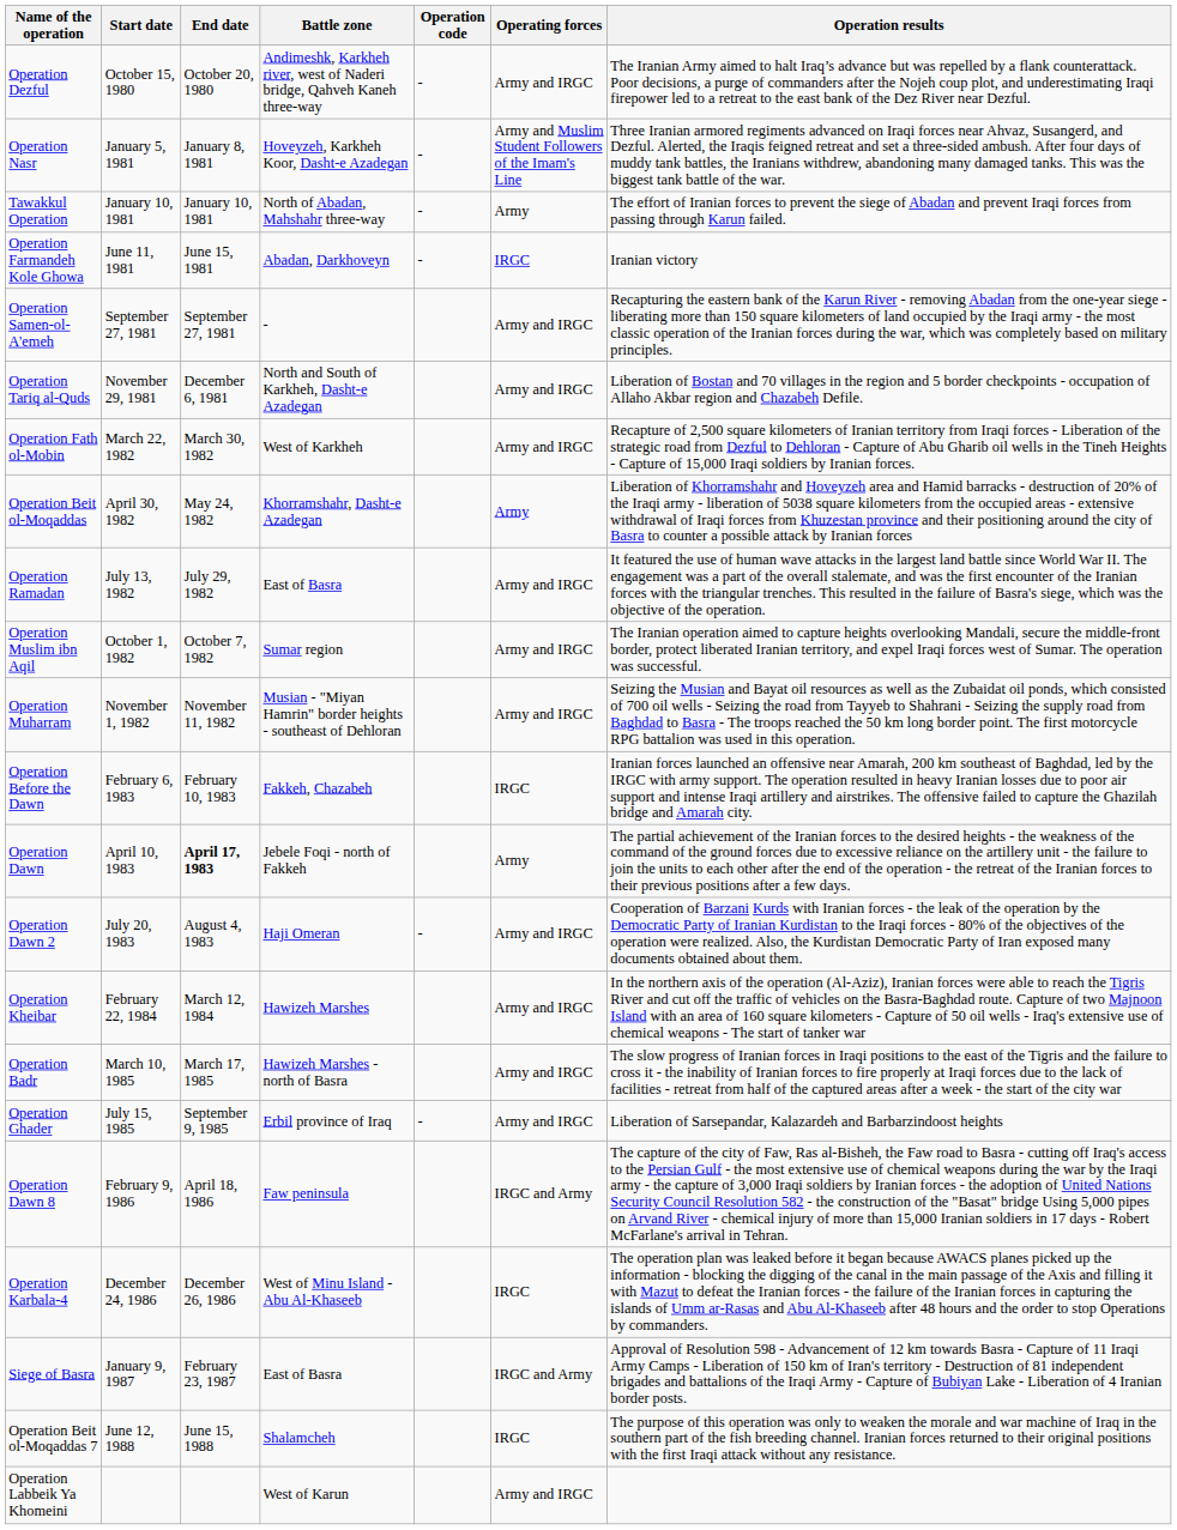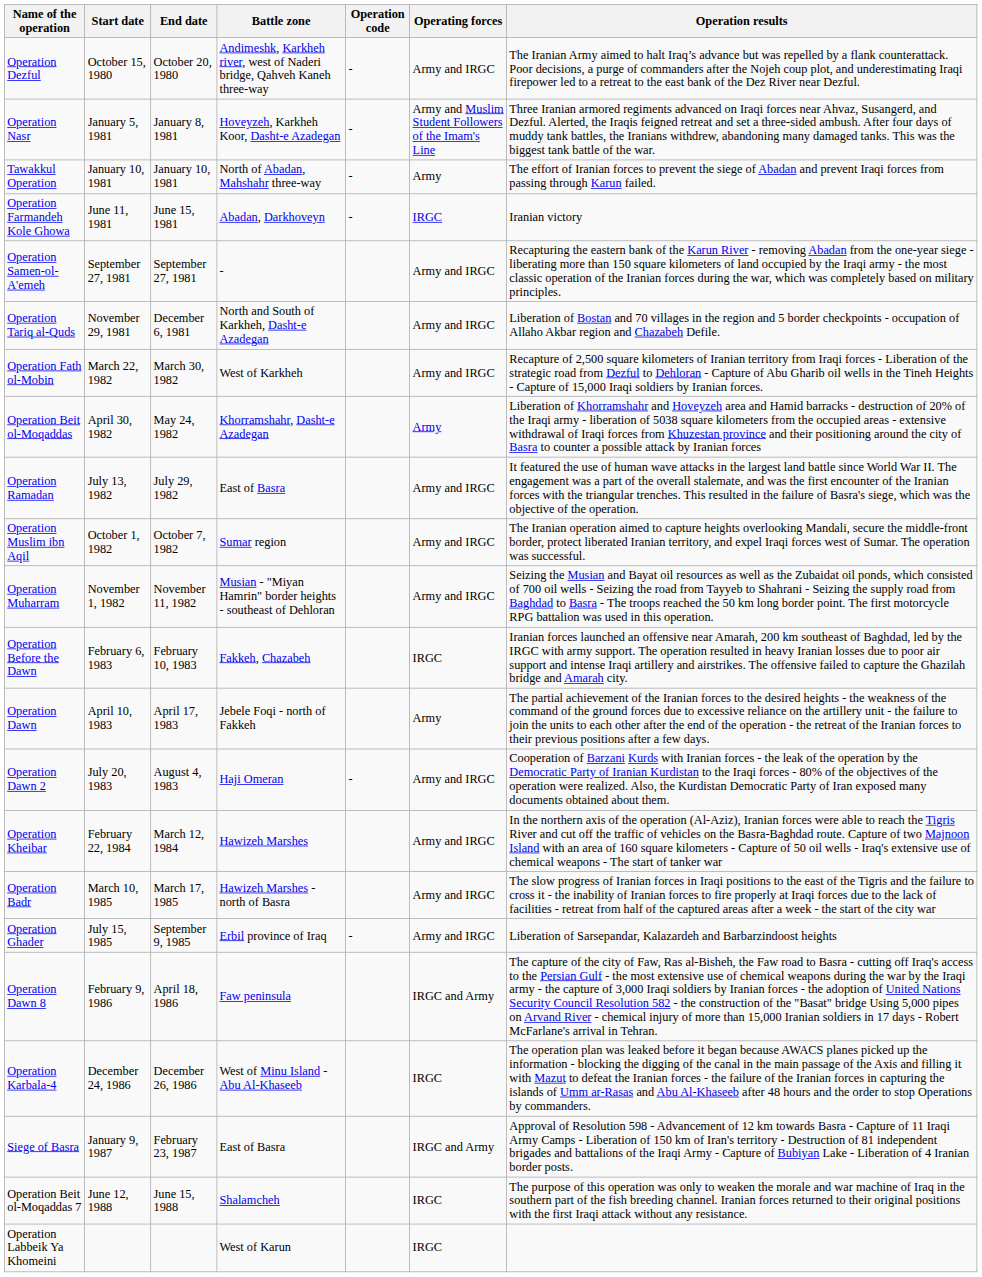Operation Dawn | End date: bold -> normal
Operation Labbeik Ya Khomeini | Operating forces: Army and IRGC -> IRGC
